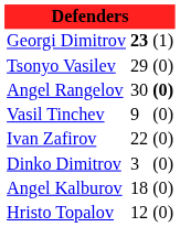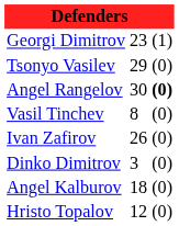Georgi Dimitrov | column 2: bold -> normal
Vasil Tinchev | column 2: 9 -> 8
Ivan Zafirov | column 2: 22 -> 26
